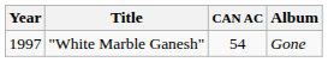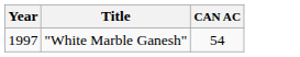- column: Album | Gone
